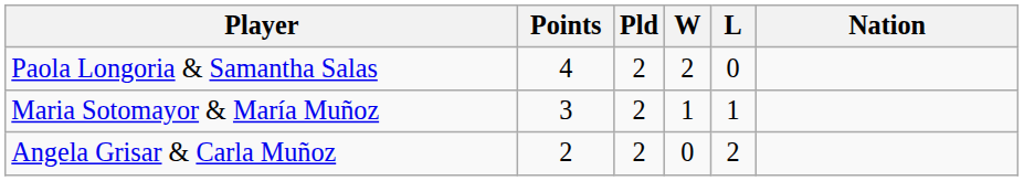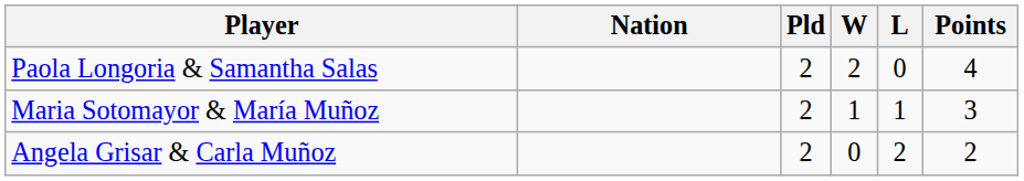columns swapped: Nation <-> Points
